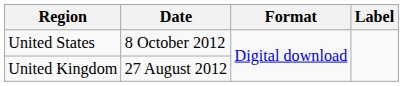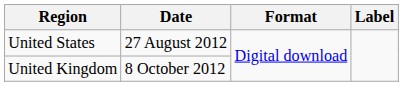United States | Date: 8 October 2012 -> 27 August 2012
United Kingdom | Date: 27 August 2012 -> 8 October 2012
